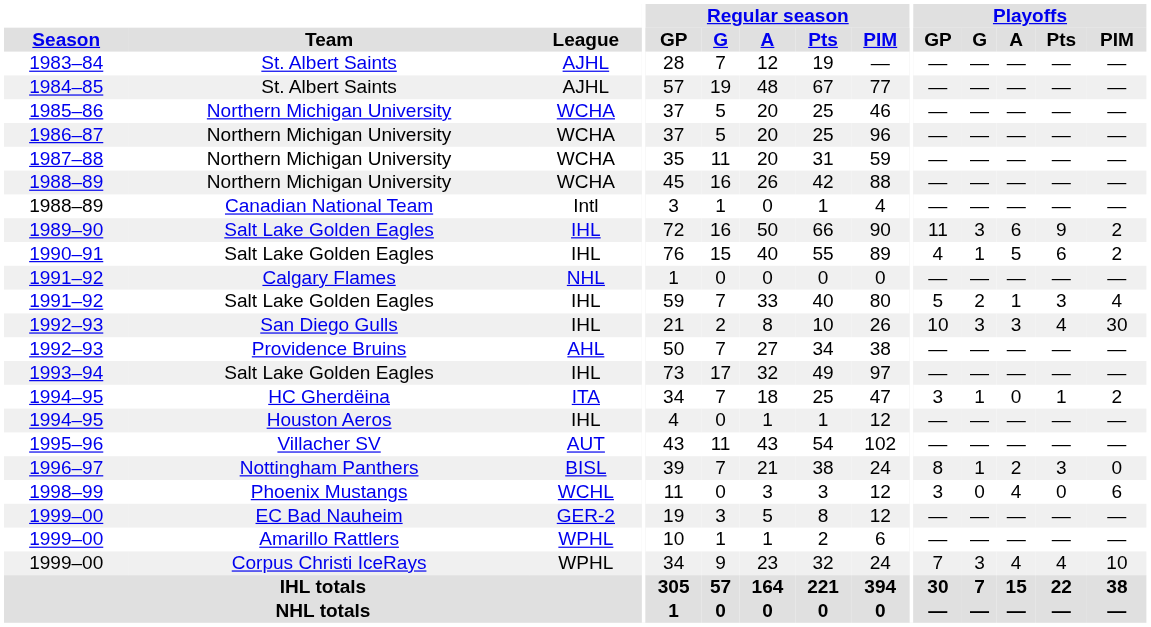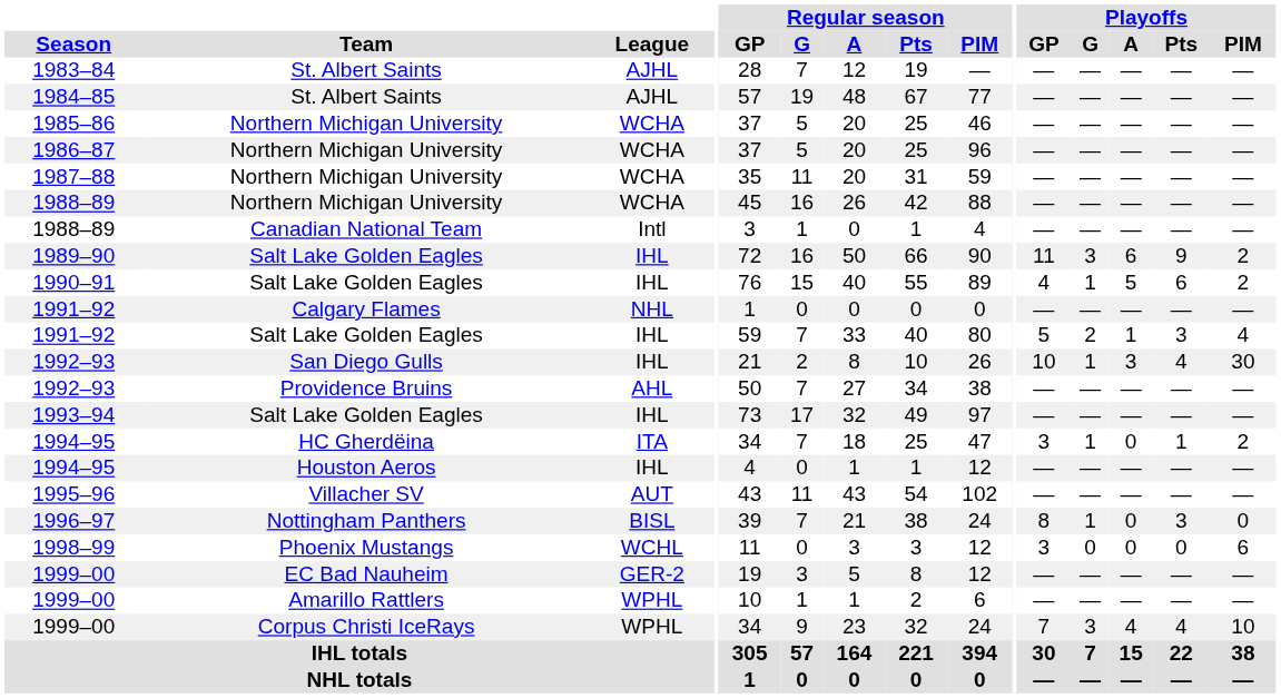1992–93 / San Diego Gulls | Playoffs / G: 3 -> 1
1996–97 | Playoffs / A: 2 -> 0
1998–99 | Playoffs / A: 4 -> 0
